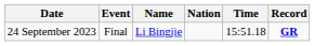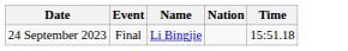- column: Record | GR
